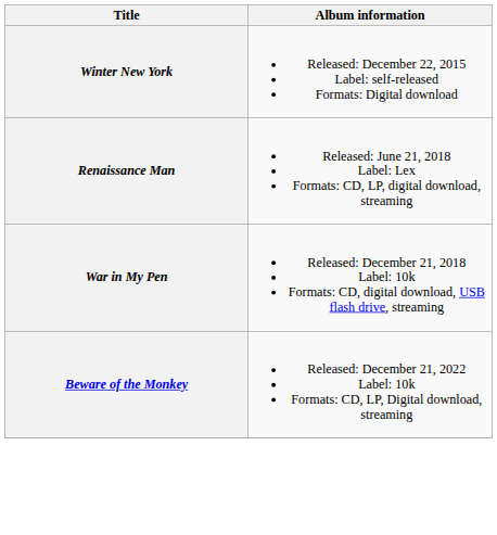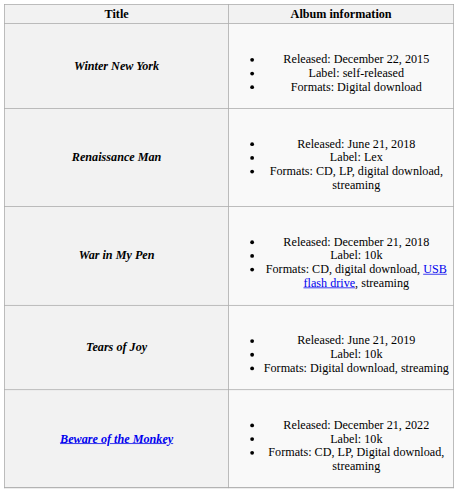+ row: Tears of Joy | Released: June 21, 2019 Label: 10k Formats: Digital download, streaming
